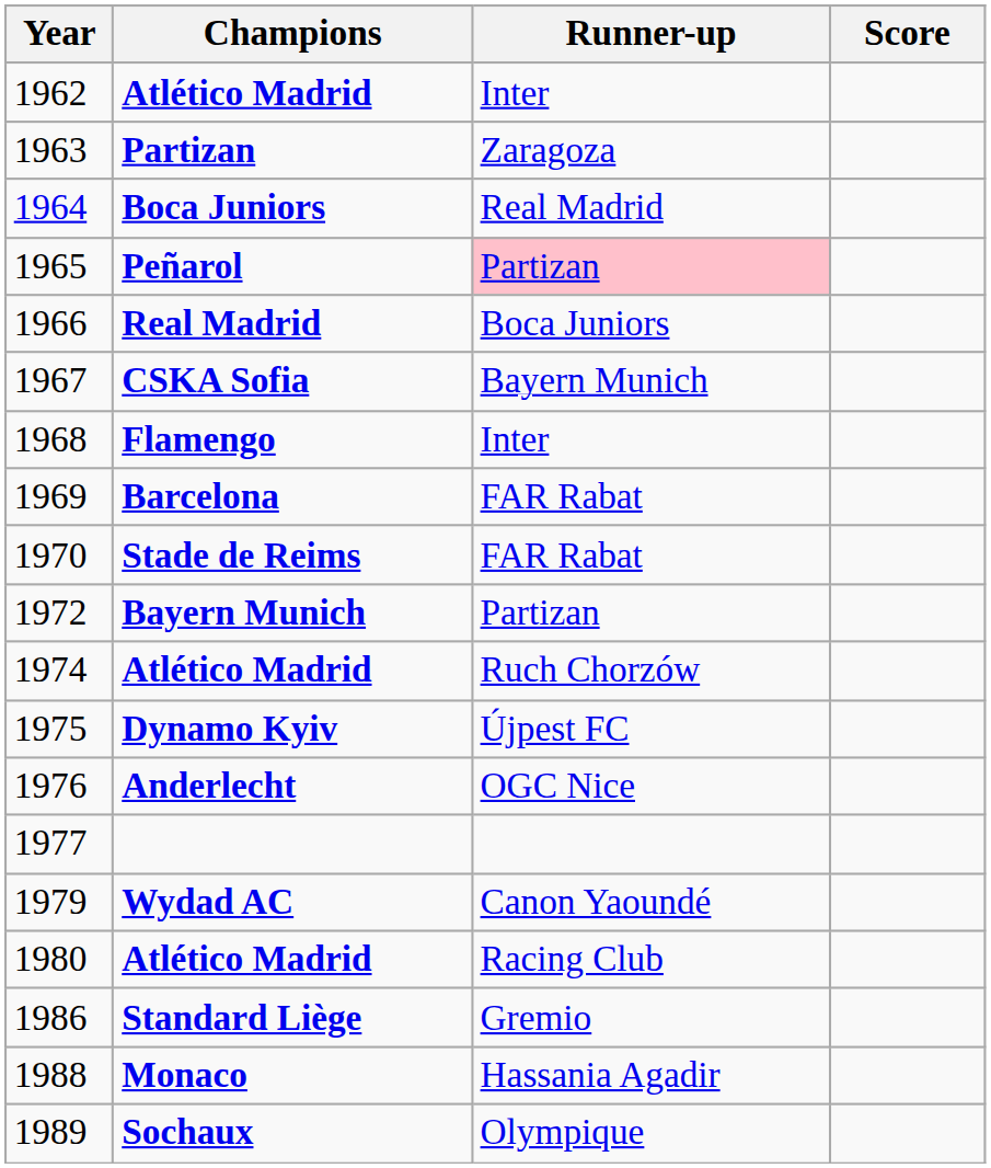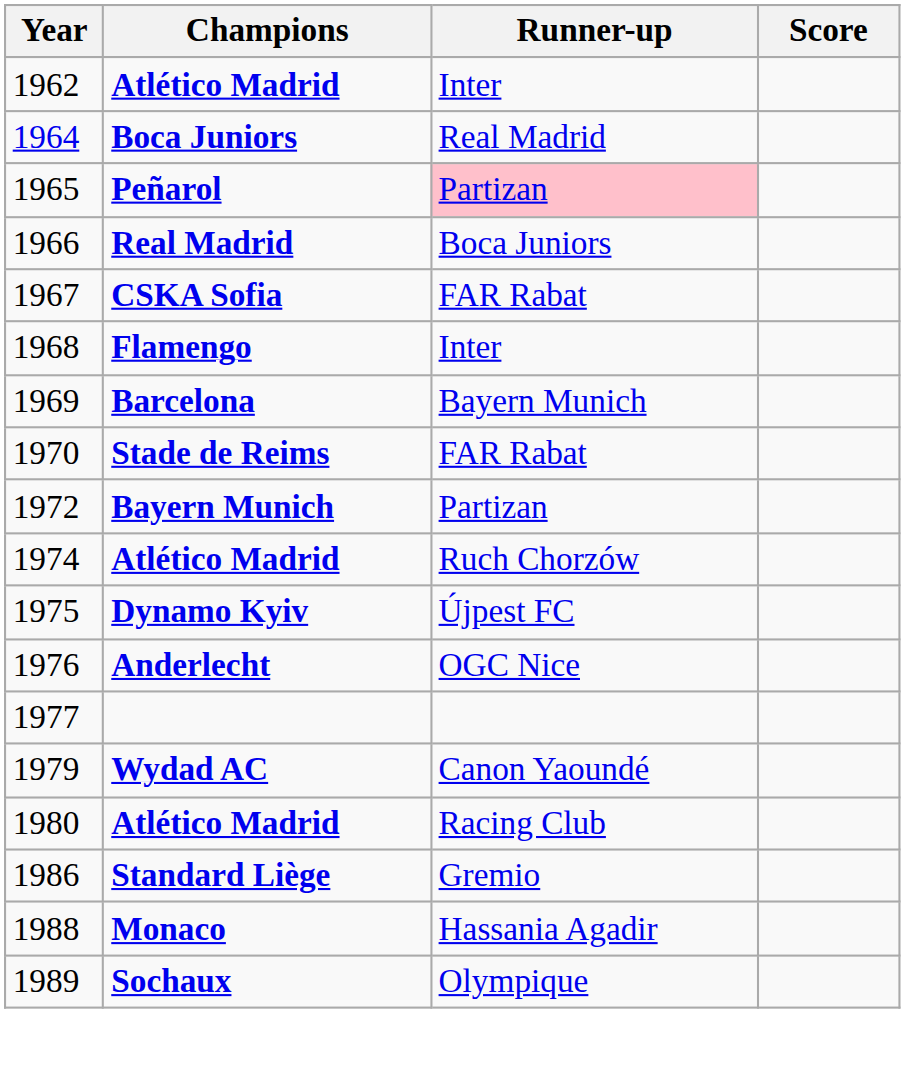- row: 1963 | Partizan | Zaragoza
1967 | Runner-up: Bayern Munich -> FAR Rabat
1969 | Runner-up: FAR Rabat -> Bayern Munich
